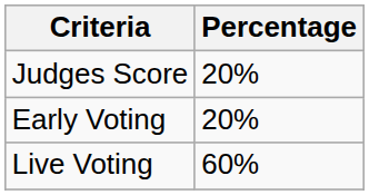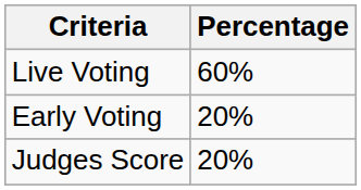rows swapped: Judges Score <-> Live Voting
